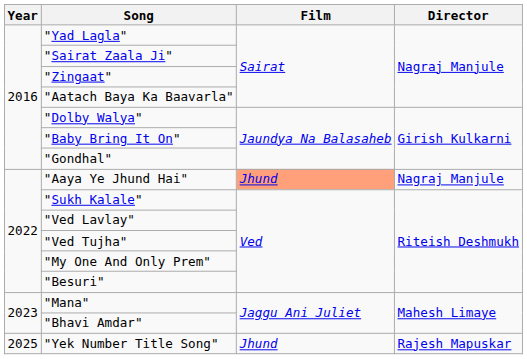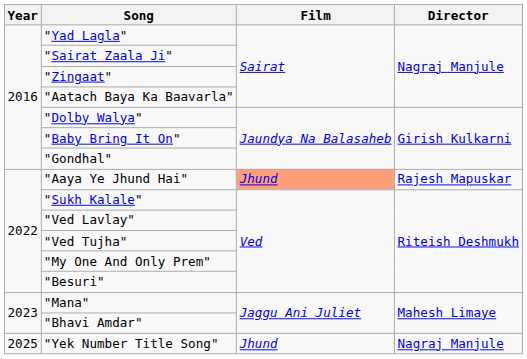"Aaya Ye Jhund Hai" | Director: Nagraj Manjule -> Rajesh Mapuskar
"Yek Number Title Song" | Director: Rajesh Mapuskar -> Nagraj Manjule
